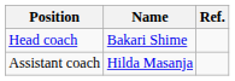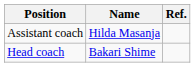rows swapped: Head coach <-> Assistant coach
